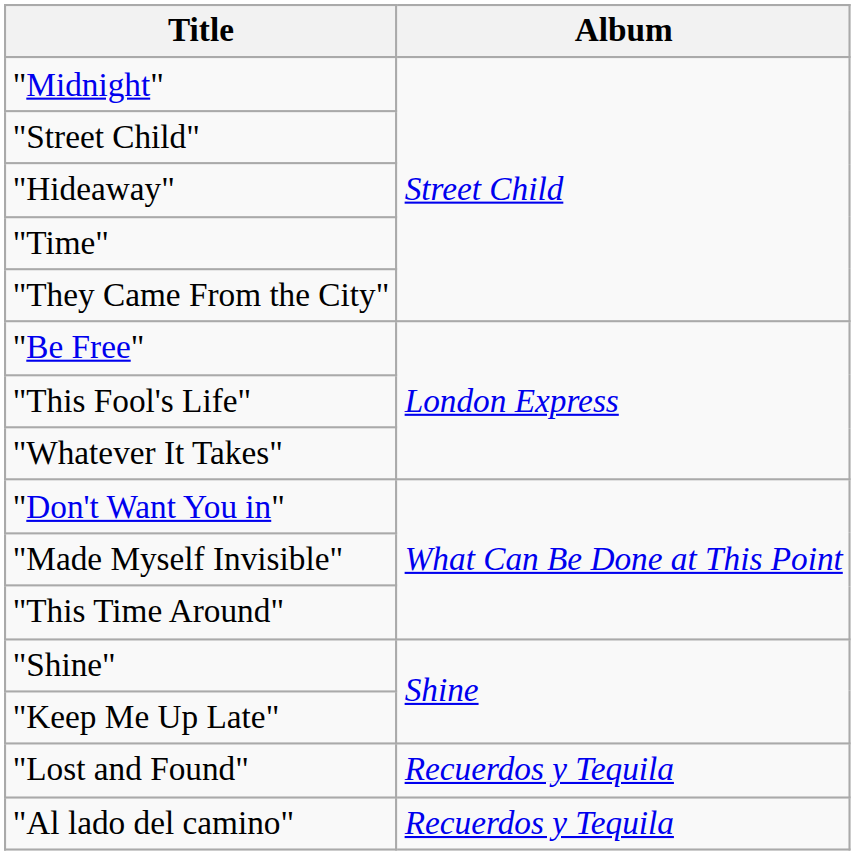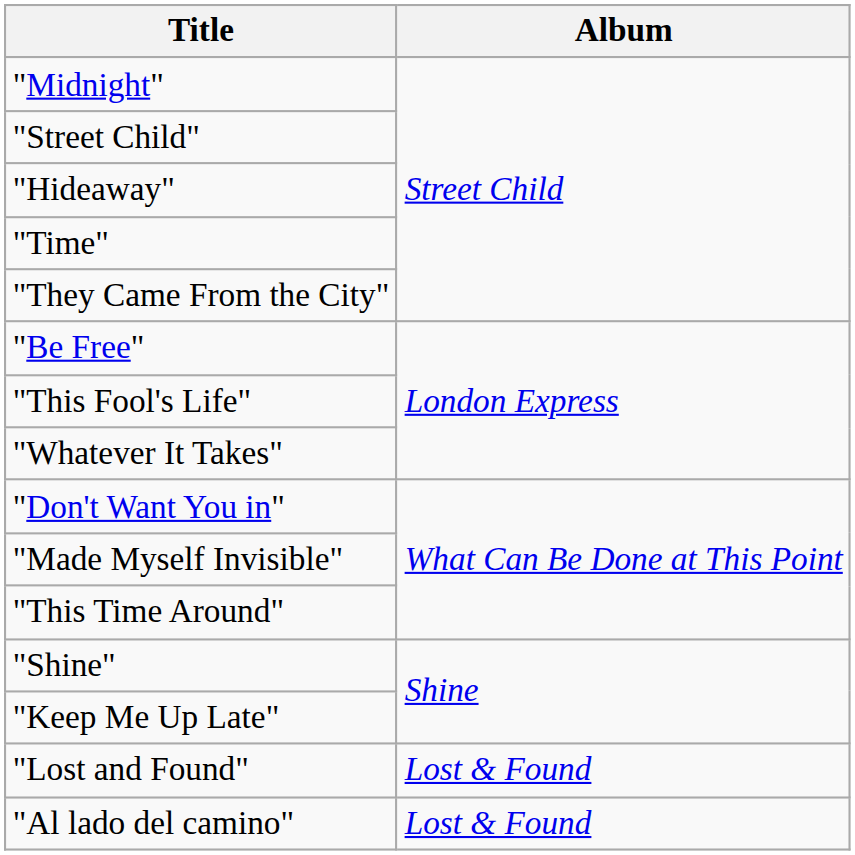"Lost and Found" | Album: Recuerdos y Tequila -> Lost & Found
"Al lado del camino" | Album: Recuerdos y Tequila -> Lost & Found
